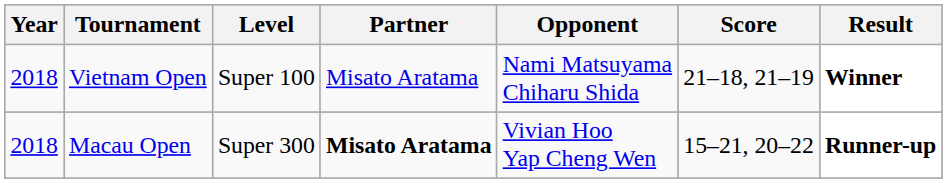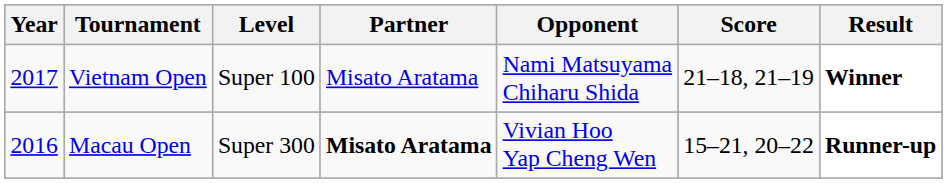Vietnam Open | Year: 2018 -> 2017
Macau Open | Year: 2018 -> 2016
